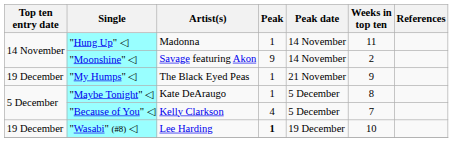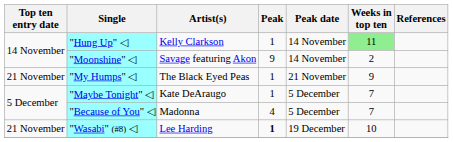"Hung Up" ◁ | Artist(s): Madonna -> Kelly Clarkson
"Hung Up" ◁ | Weeks in top ten: no background -> lightgreen background
"My Humps" ◁ | Top ten entry date: 19 December -> 21 November
"Maybe Tonight" ◁ | Weeks in top ten: 8 -> 7
"Because of You" ◁ | Artist(s): Kelly Clarkson -> Madonna
"Wasabi" (#8) ◁ | Top ten entry date: 19 December -> 21 November
